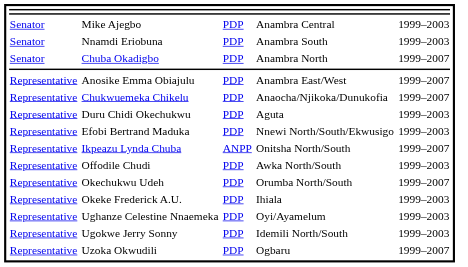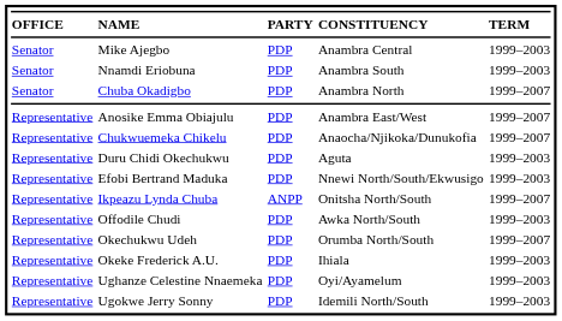+ row: OFFICE | NAME | PARTY | CONSTITUENCY | TERM
- row: Representative | Uzoka Okwudili | PDP | Ogbaru | 1999–2007
